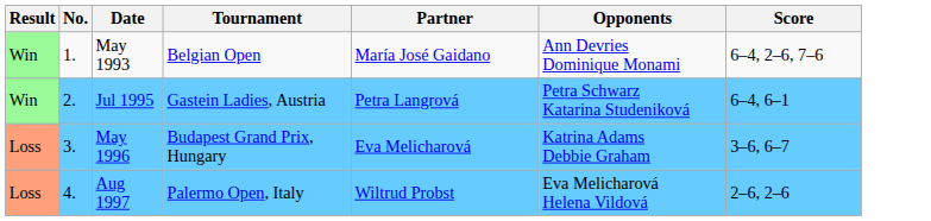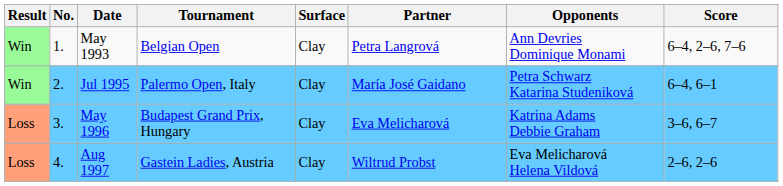+ column: Surface | Clay | Clay | Clay | Clay
May 1993 | Partner: María José Gaidano -> Petra Langrová
Jul 1995 | Tournament: Gastein Ladies, Austria -> Palermo Open, Italy
Jul 1995 | Partner: Petra Langrová -> María José Gaidano
Aug 1997 | Tournament: Palermo Open, Italy -> Gastein Ladies, Austria
